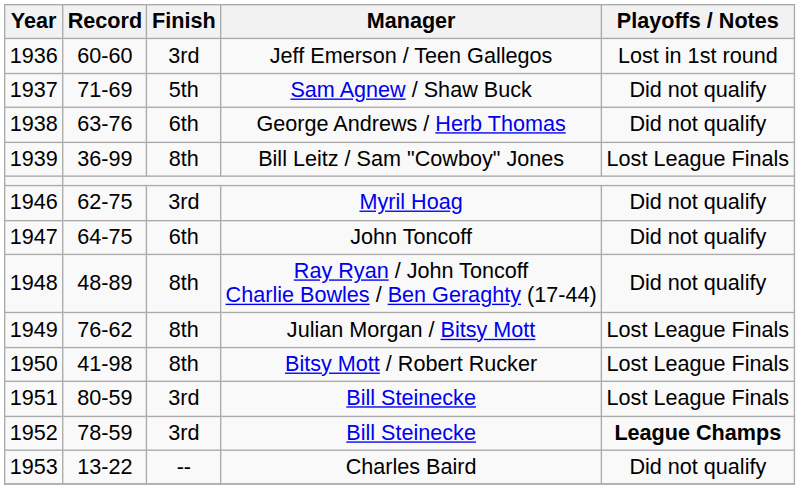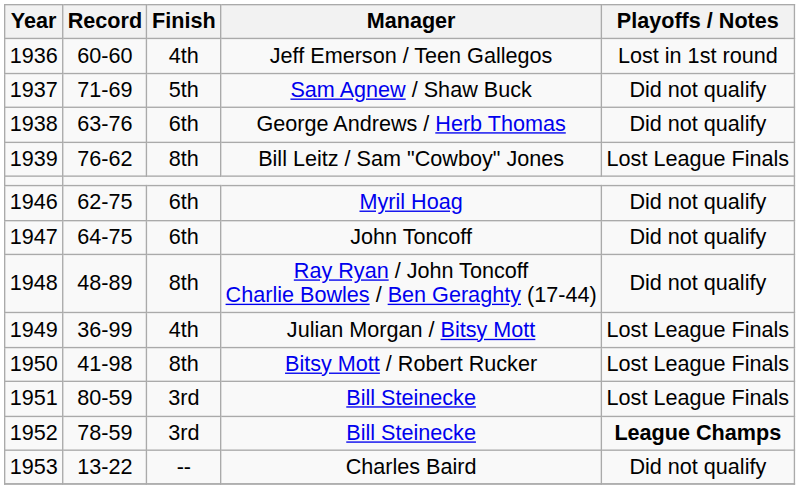Jeff Emerson / Teen Gallegos | Finish: 3rd -> 4th
Bill Leitz / Sam "Cowboy" Jones | Record: 36-99 -> 76-62
Myril Hoag | Finish: 3rd -> 6th
Julian Morgan / Bitsy Mott | Record: 76-62 -> 36-99
Julian Morgan / Bitsy Mott | Finish: 8th -> 4th
